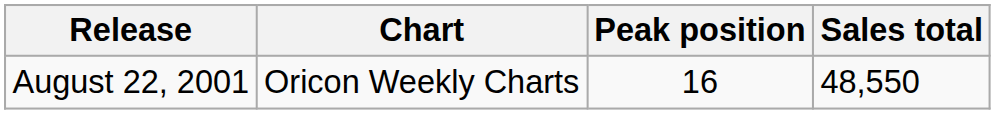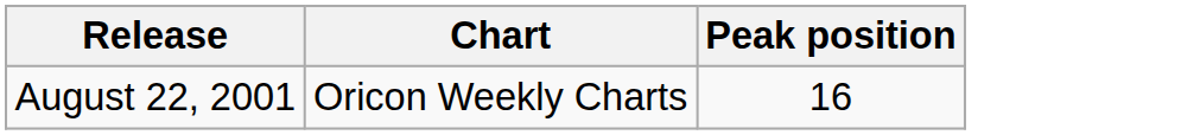- column: Sales total | 48,550
